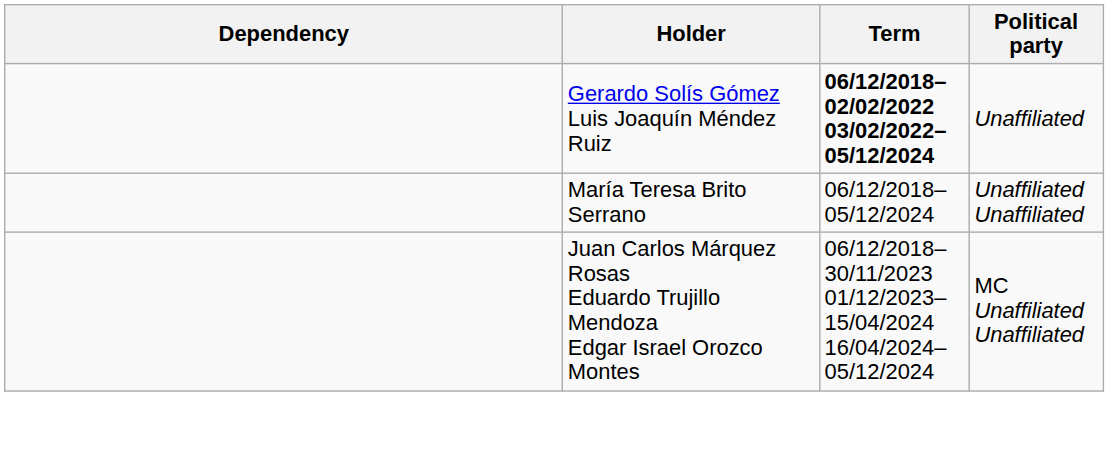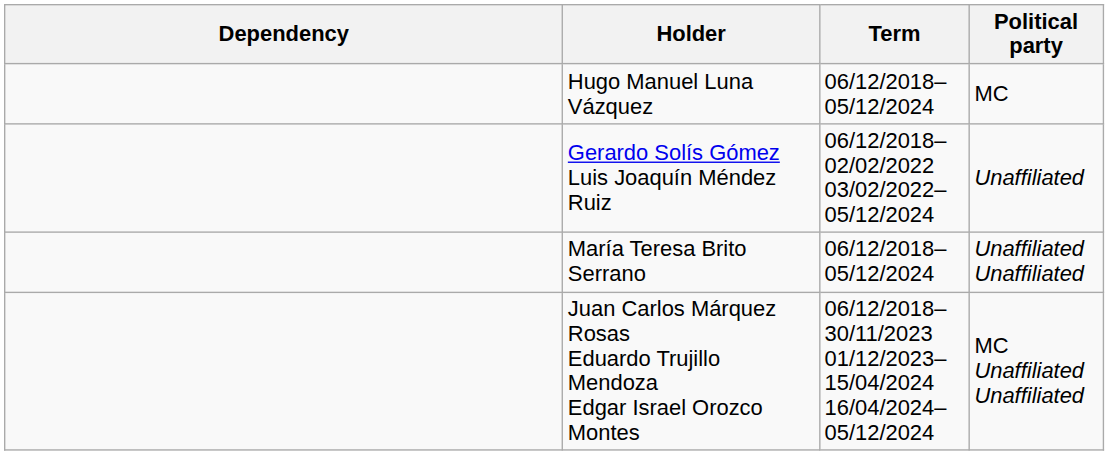+ row: Hugo Manuel Luna Vázquez | 06/12/2018–05/12/2024 | MC
Gerardo Solís Gómez Luis Joaquín Méndez Ruiz | Term: bold -> normal
